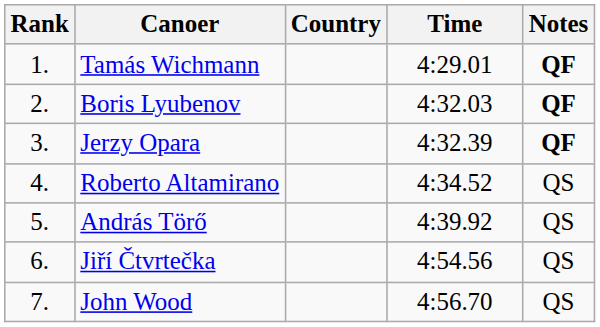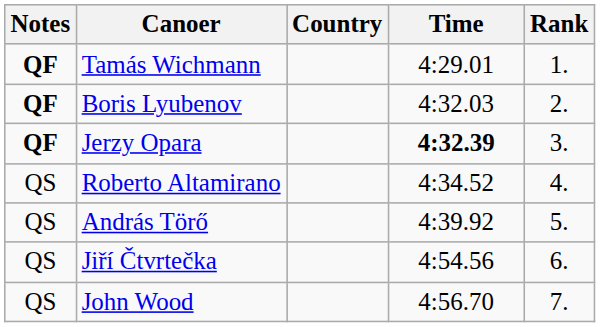columns swapped: Rank <-> Notes
Jerzy Opara | Time: normal -> bold
